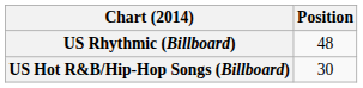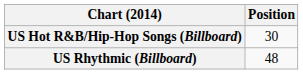rows swapped: US Hot R&B/Hip-Hop Songs (Billboard) <-> US Rhythmic (Billboard)
